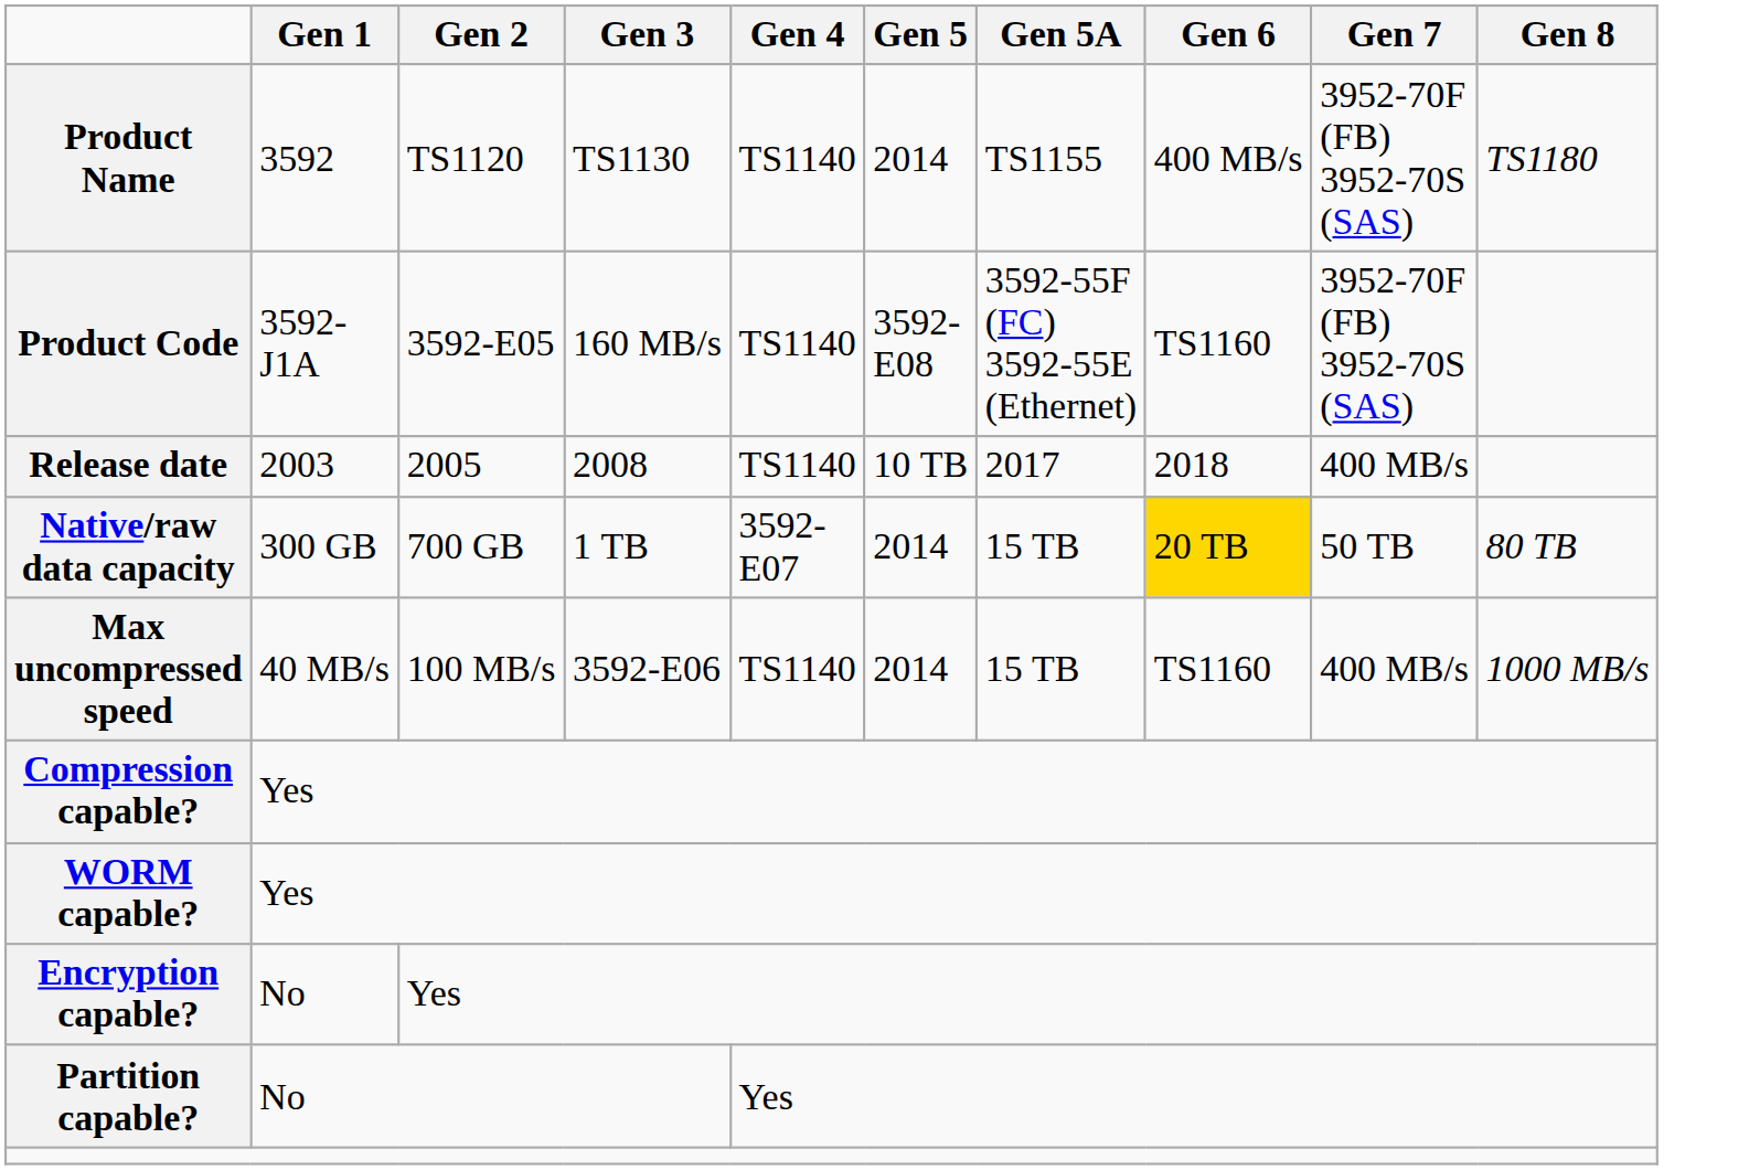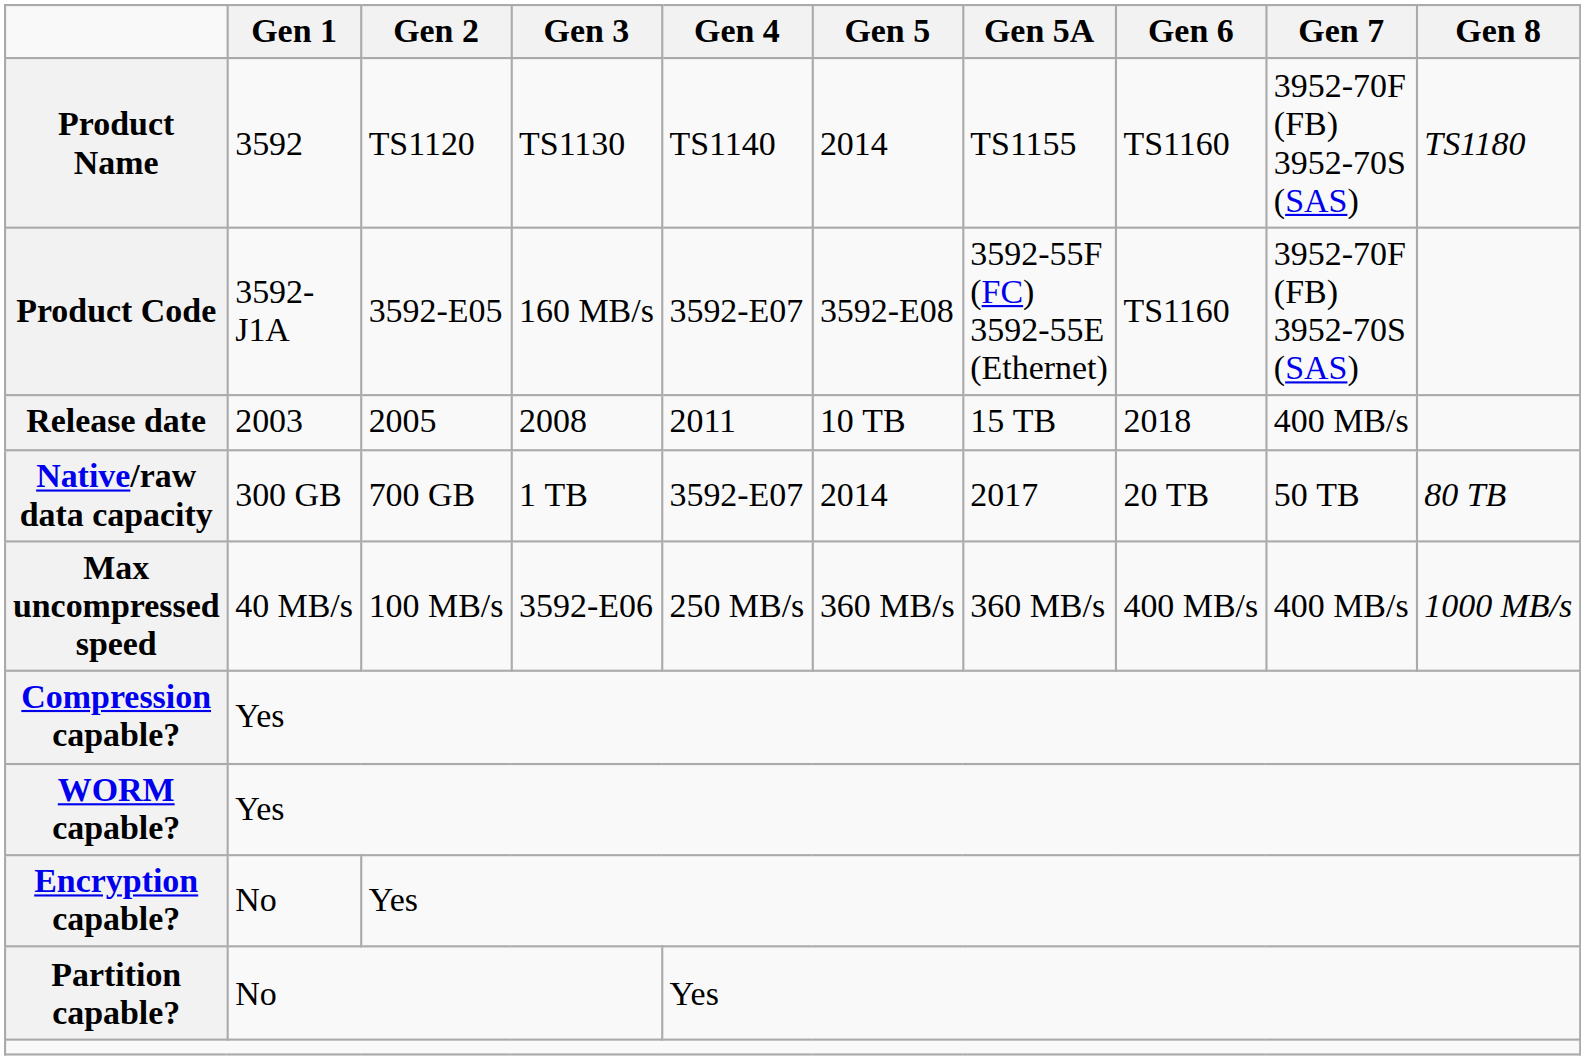Product Name | Gen 6: 400 MB/s -> TS1160
Product Code | Gen 4: TS1140 -> 3592-E07
Release date | Gen 4: TS1140 -> 2011
Release date | Gen 5A: 2017 -> 15 TB
Native/raw data capacity | Gen 5A: 15 TB -> 2017
Native/raw data capacity | Gen 6: gold background -> no background
Max uncompressed speed | Gen 4: TS1140 -> 250 MB/s
Max uncompressed speed | Gen 5: 2014 -> 360 MB/s
Max uncompressed speed | Gen 5A: 15 TB -> 360 MB/s
Max uncompressed speed | Gen 6: TS1160 -> 400 MB/s
